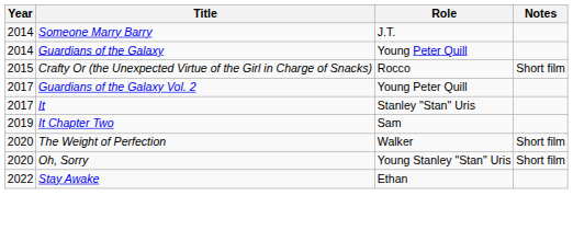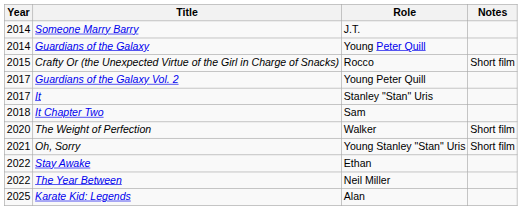It Chapter Two | Year: 2019 -> 2018
Oh, Sorry | Year: 2020 -> 2021
+ row: 2022 | The Year Between | Neil Miller
+ row: 2025 | Karate Kid: Legends | Alan
